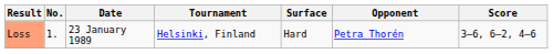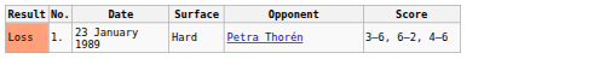- column: Tournament | Helsinki, Finland
